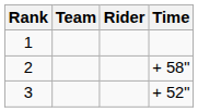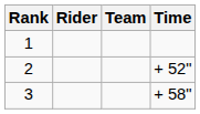columns swapped: Rider <-> Team
2 | Time: + 58" -> + 52"
3 | Time: + 52" -> + 58"
